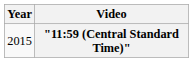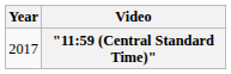"11:59 (Central Standard Time)" | Year: 2015 -> 2017
